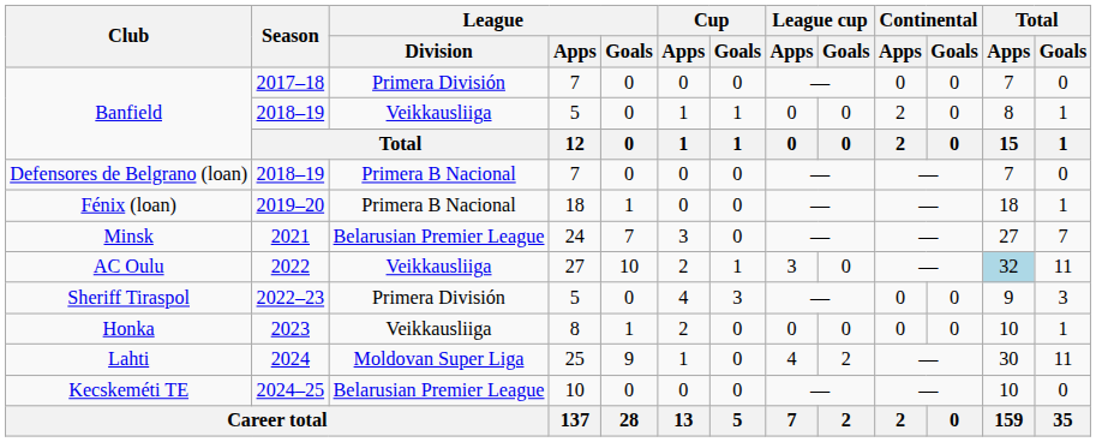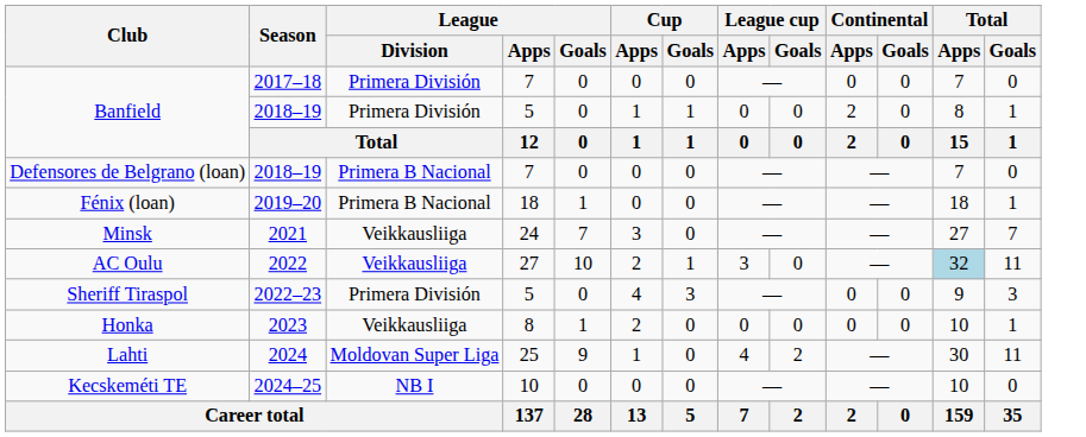Banfield / 2018–19 | League / Division: Veikkausliiga -> Primera División
Minsk | League / Division: Belarusian Premier League -> Veikkausliiga
Kecskeméti TE | League / Division: Belarusian Premier League -> NB I
